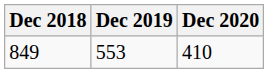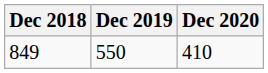849 | Dec 2019: 553 -> 550
